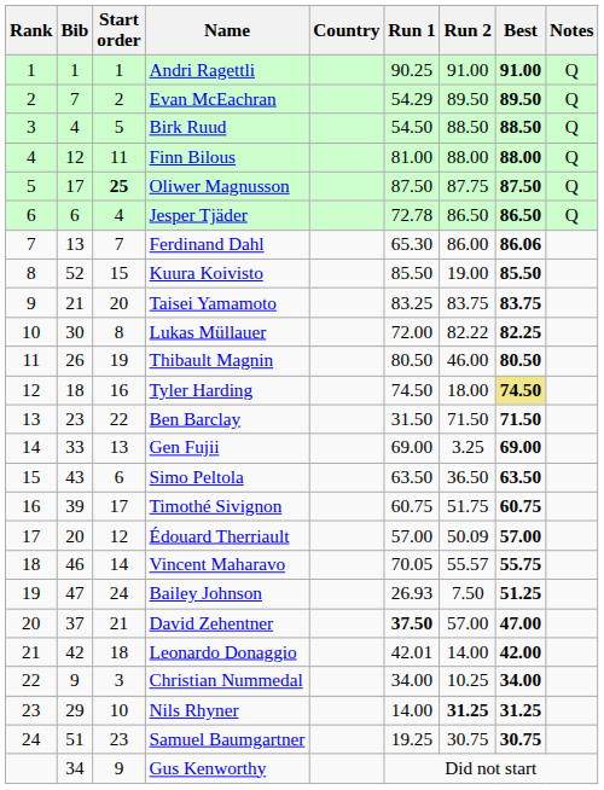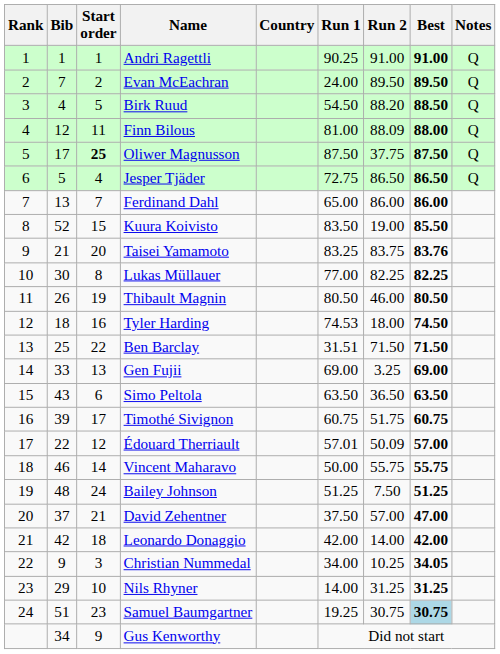Evan McEachran | Run 1: 54.29 -> 24.00
Birk Ruud | Run 2: 88.50 -> 88.20
Finn Bilous | Run 2: 88.00 -> 88.09
Oliwer Magnusson | Run 2: 87.75 -> 37.75
Jesper Tjäder | Bib: 6 -> 5
Jesper Tjäder | Run 1: 72.78 -> 72.75
Ferdinand Dahl | Run 1: 65.30 -> 65.00
Ferdinand Dahl | Best: 86.06 -> 86.00
Kuura Koivisto | Run 1: 85.50 -> 83.50
Taisei Yamamoto | Best: 83.75 -> 83.76
Lukas Müllauer | Run 1: 72.00 -> 77.00
Lukas Müllauer | Run 2: 82.22 -> 82.25
Tyler Harding | Run 1: 74.50 -> 74.53
Tyler Harding | Best: khaki background -> no background
Ben Barclay | Bib: 23 -> 25
Ben Barclay | Run 1: 31.50 -> 31.51
Édouard Therriault | Bib: 20 -> 22
Édouard Therriault | Run 1: 57.00 -> 57.01
Vincent Maharavo | Run 1: 70.05 -> 50.00
Vincent Maharavo | Run 2: 55.57 -> 55.75
Bailey Johnson | Bib: 47 -> 48
Bailey Johnson | Run 1: 26.93 -> 51.25
David Zehentner | Run 1: bold -> normal
Leonardo Donaggio | Run 1: 42.01 -> 42.00
Christian Nummedal | Best: 34.00 -> 34.05
Nils Rhyner | Run 2: bold -> normal
Samuel Baumgartner | Best: no background -> lightblue background
